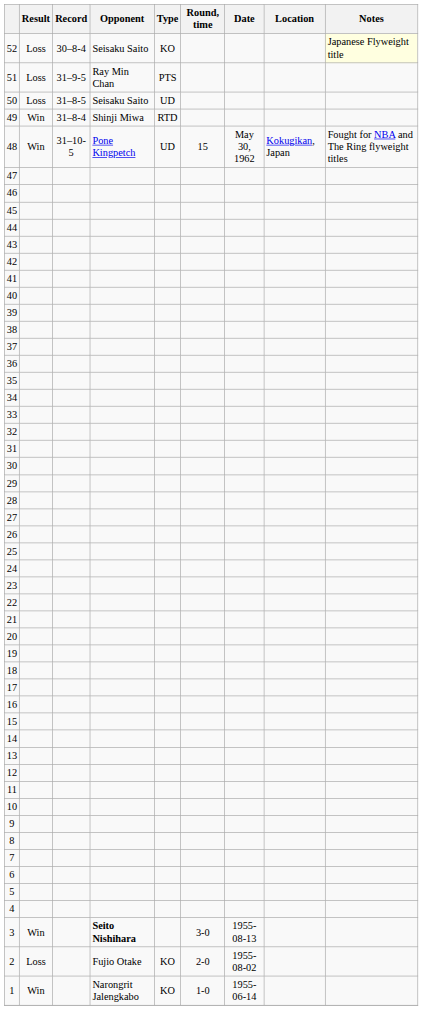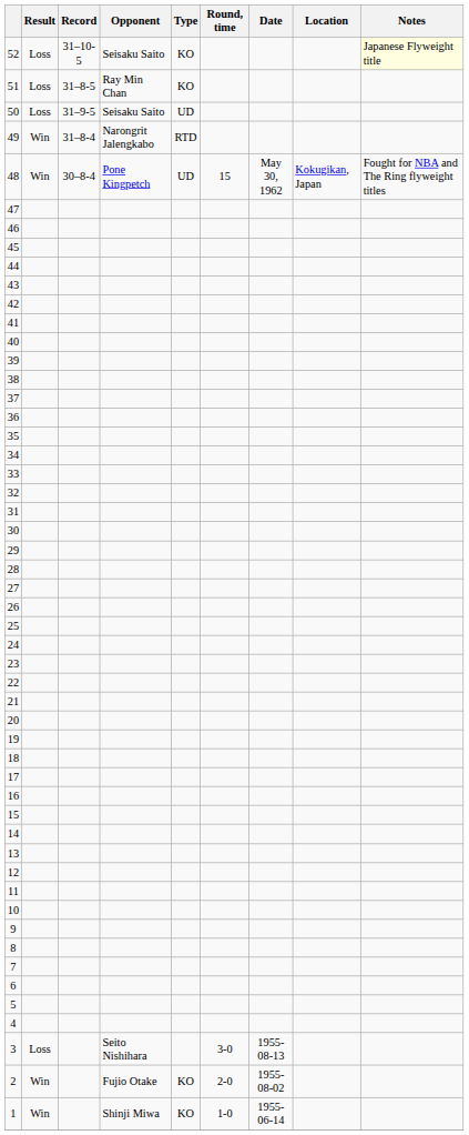52 | Record: 30–8-4 -> 31–10-5
51 | Record: 31–9-5 -> 31–8-5
51 | Type: PTS -> KO
50 | Record: 31–8-5 -> 31–9-5
49 | Opponent: Shinji Miwa -> Narongrit Jalengkabo
48 | Record: 31–10-5 -> 30–8-4
3 | Result: Win -> Loss
3 | Opponent: bold -> normal
2 | Result: Loss -> Win
1 | Opponent: Narongrit Jalengkabo -> Shinji Miwa
